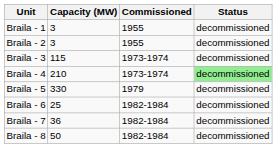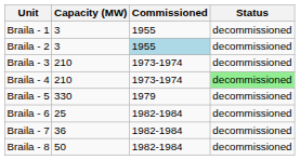Braila - 2 | Commissioned: no background -> lightblue background
Braila - 3 | Capacity (MW): 115 -> 210
